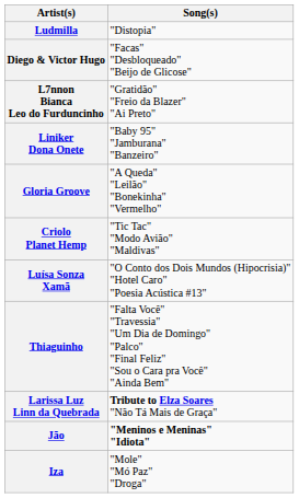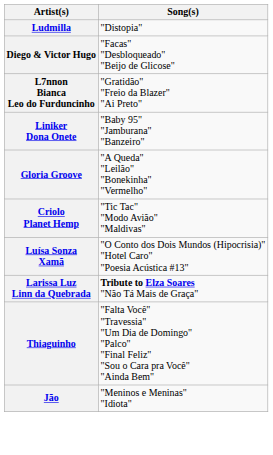rows swapped: Thiaguinho <-> Larissa Luz Linn da Quebrada
Jão | Song(s): bold -> normal
- row: Iza | "Mole" "Mó Paz" "Droga"
